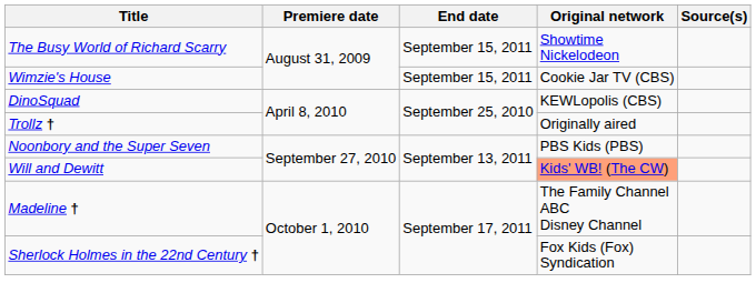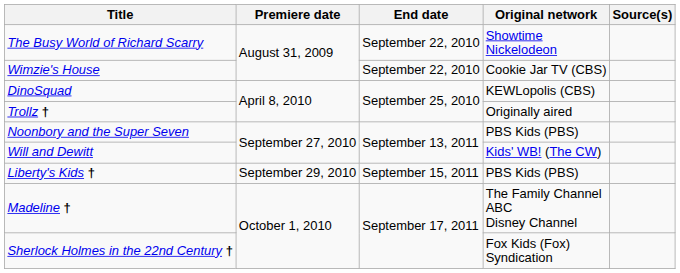The Busy World of Richard Scarry | End date: September 15, 2011 -> September 22, 2010
Wimzie's House | End date: September 15, 2011 -> September 22, 2010
Will and Dewitt | Original network: lightsalmon background -> no background
+ row: Liberty's Kids † | September 29, 2010 | September 15, 2011 | PBS Kids (PBS)
